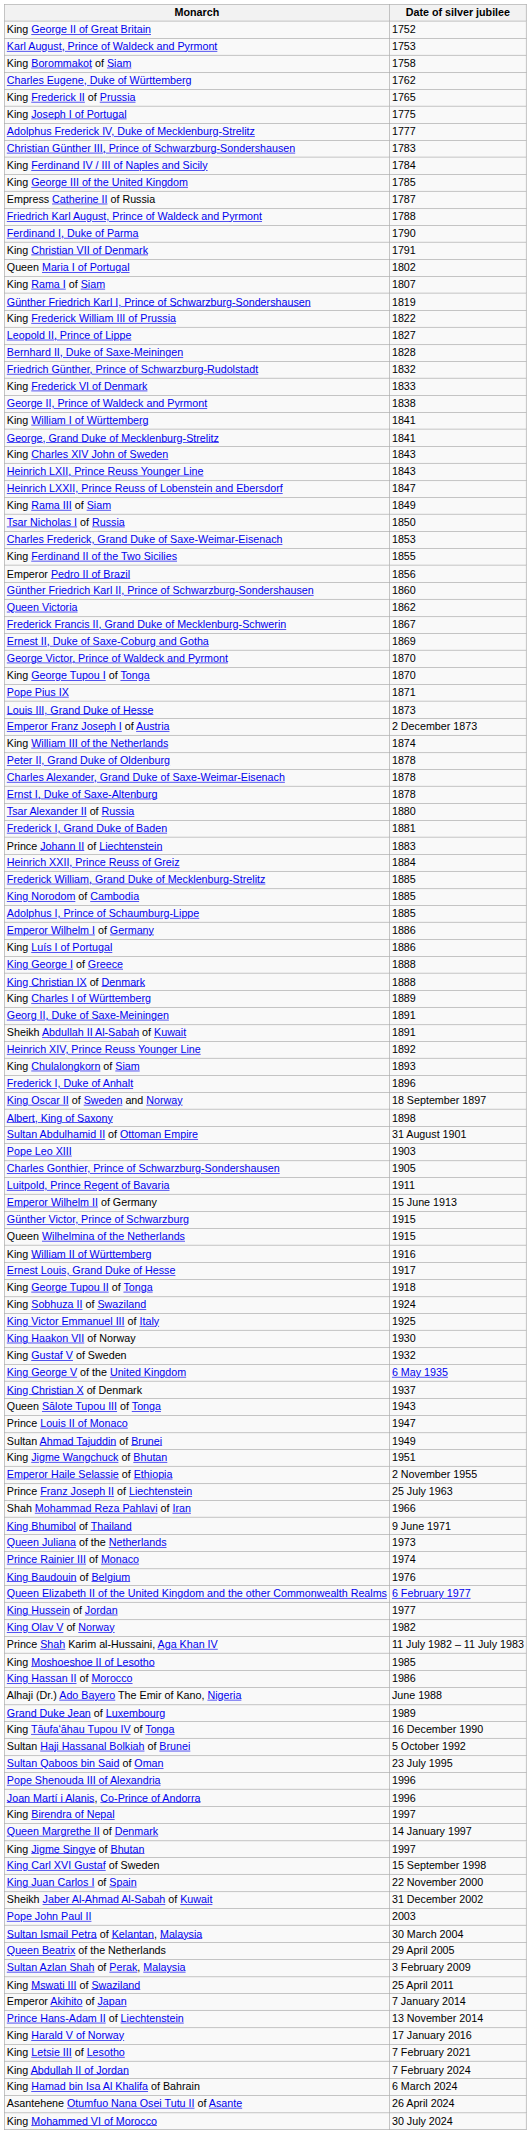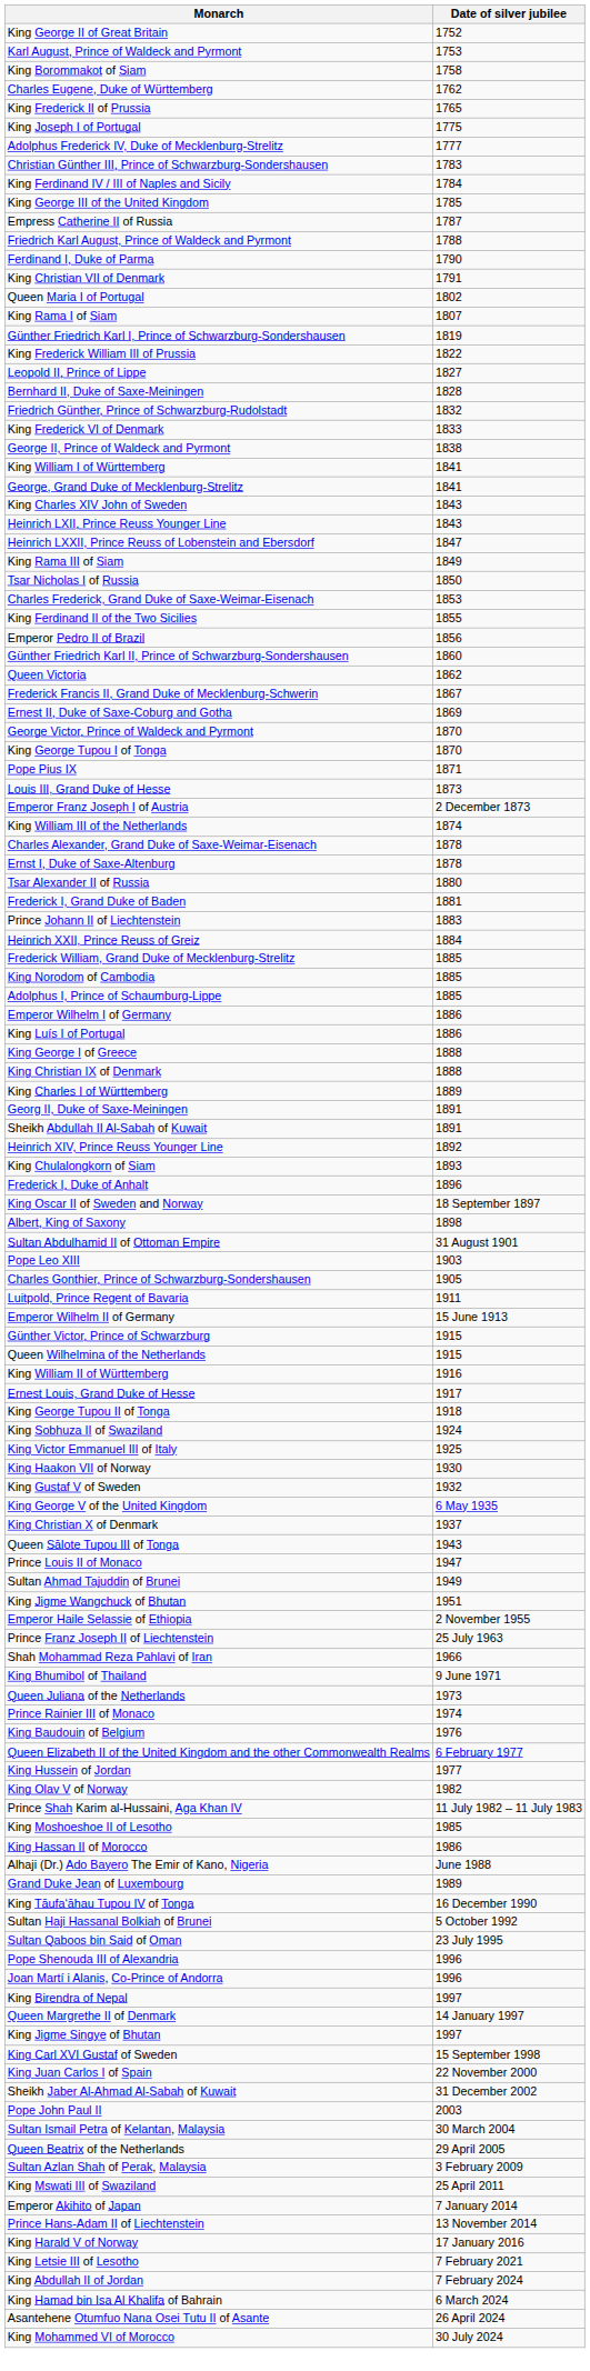- row: Peter II, Grand Duke of Oldenburg | 1878
